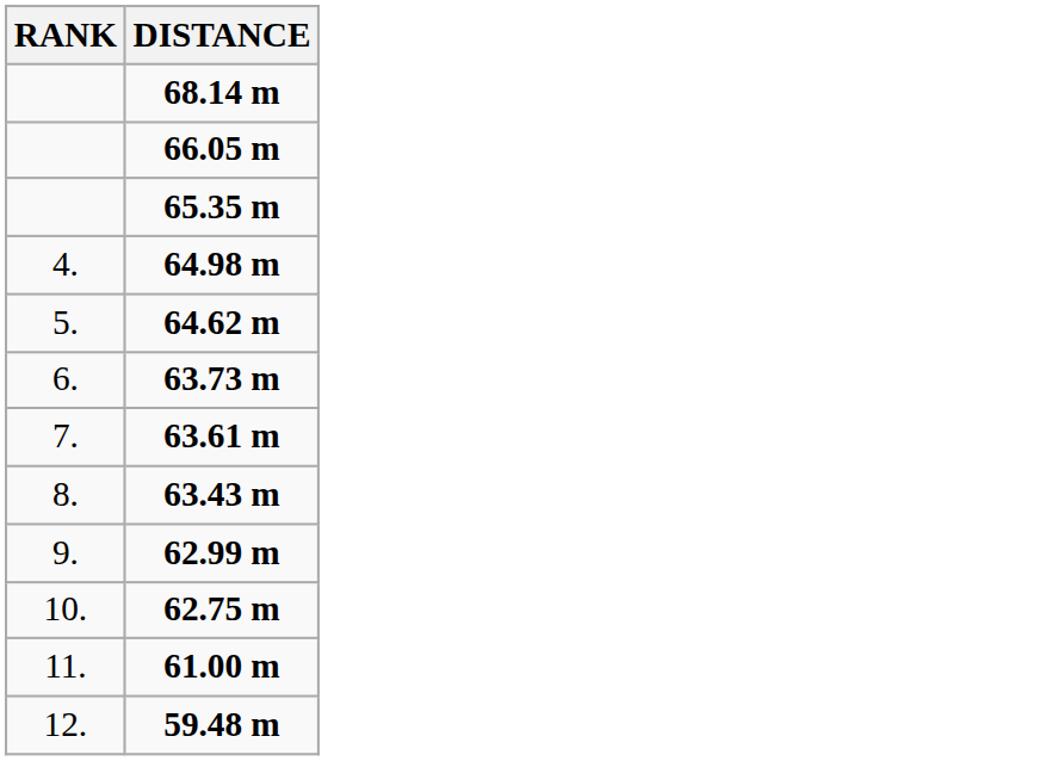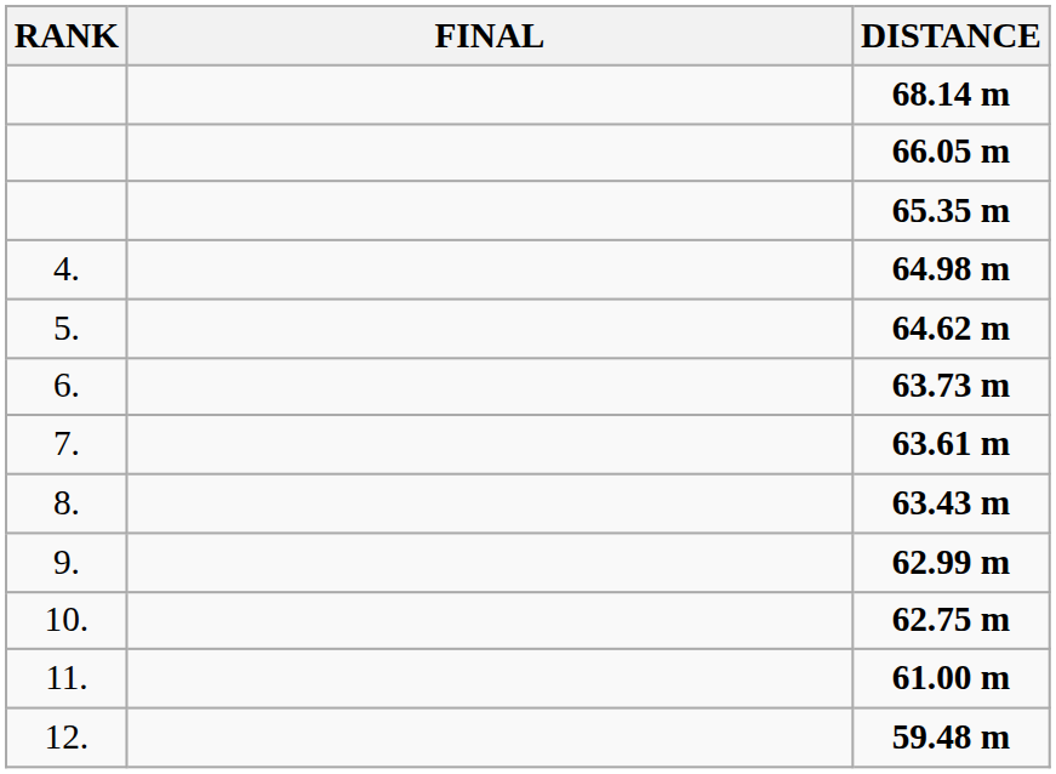+ column: FINAL
